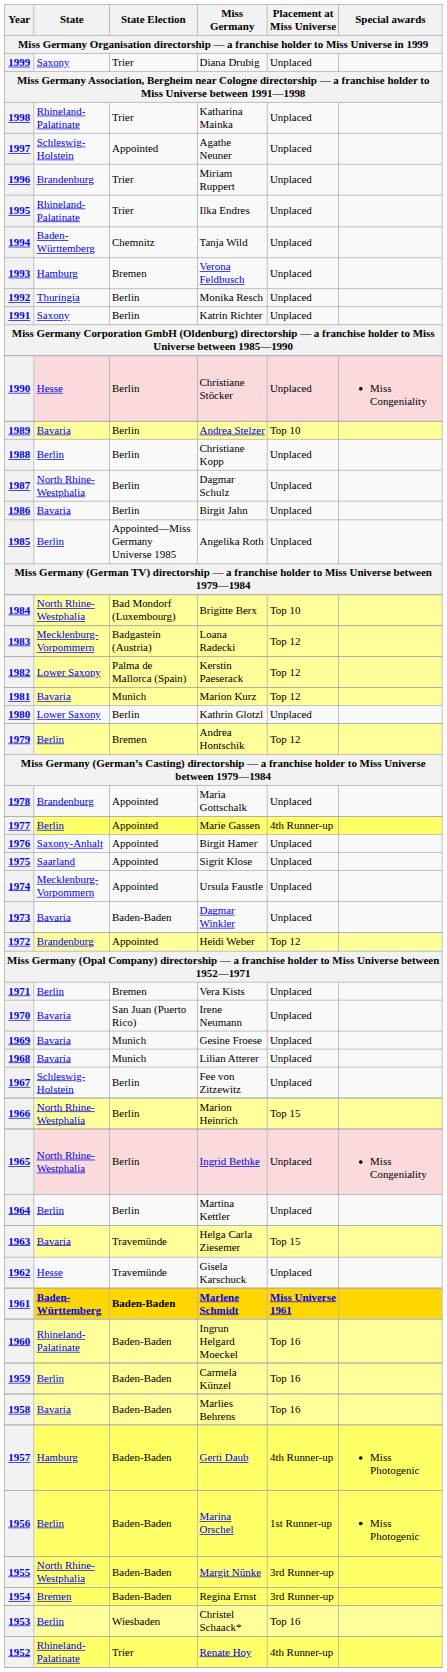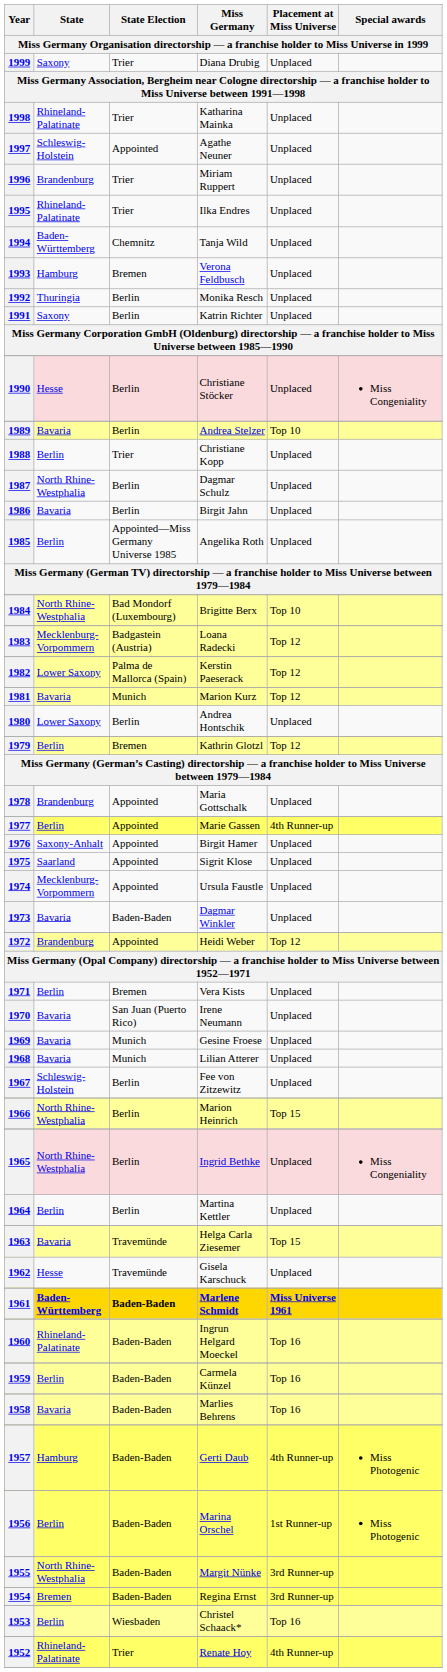1988 | State Election: Berlin -> Trier
1980 | Miss Germany: Kathrin Glotzl -> Andrea Hontschik
1979 | Miss Germany: Andrea Hontschik -> Kathrin Glotzl
